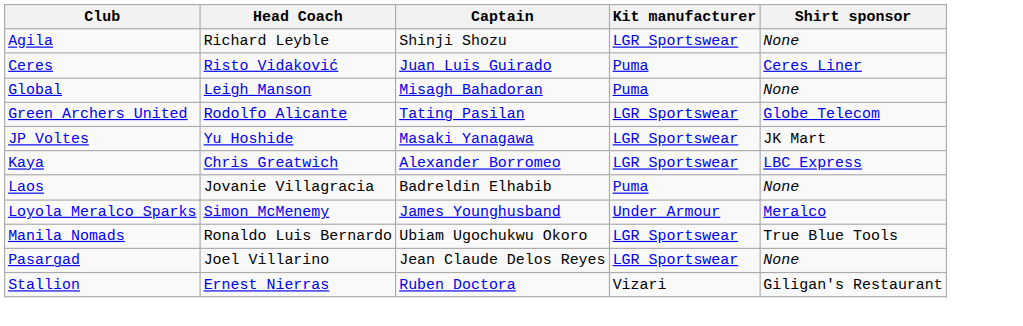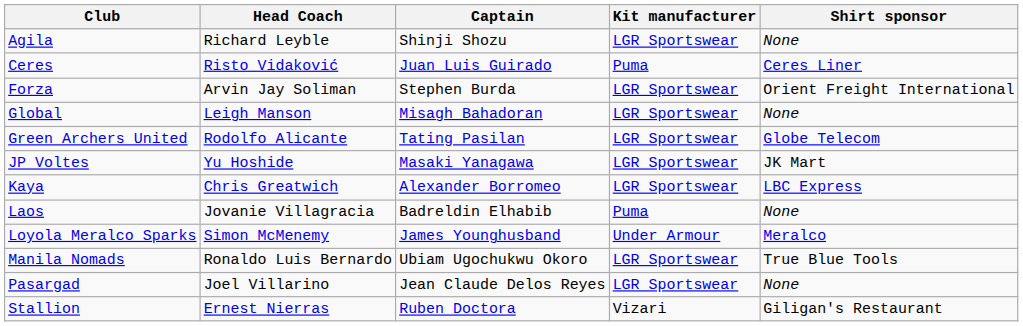+ row: Forza | Arvin Jay Soliman | Stephen Burda | LGR Sportswear | Orient Freight International
Global | Kit manufacturer: Puma -> LGR Sportswear
